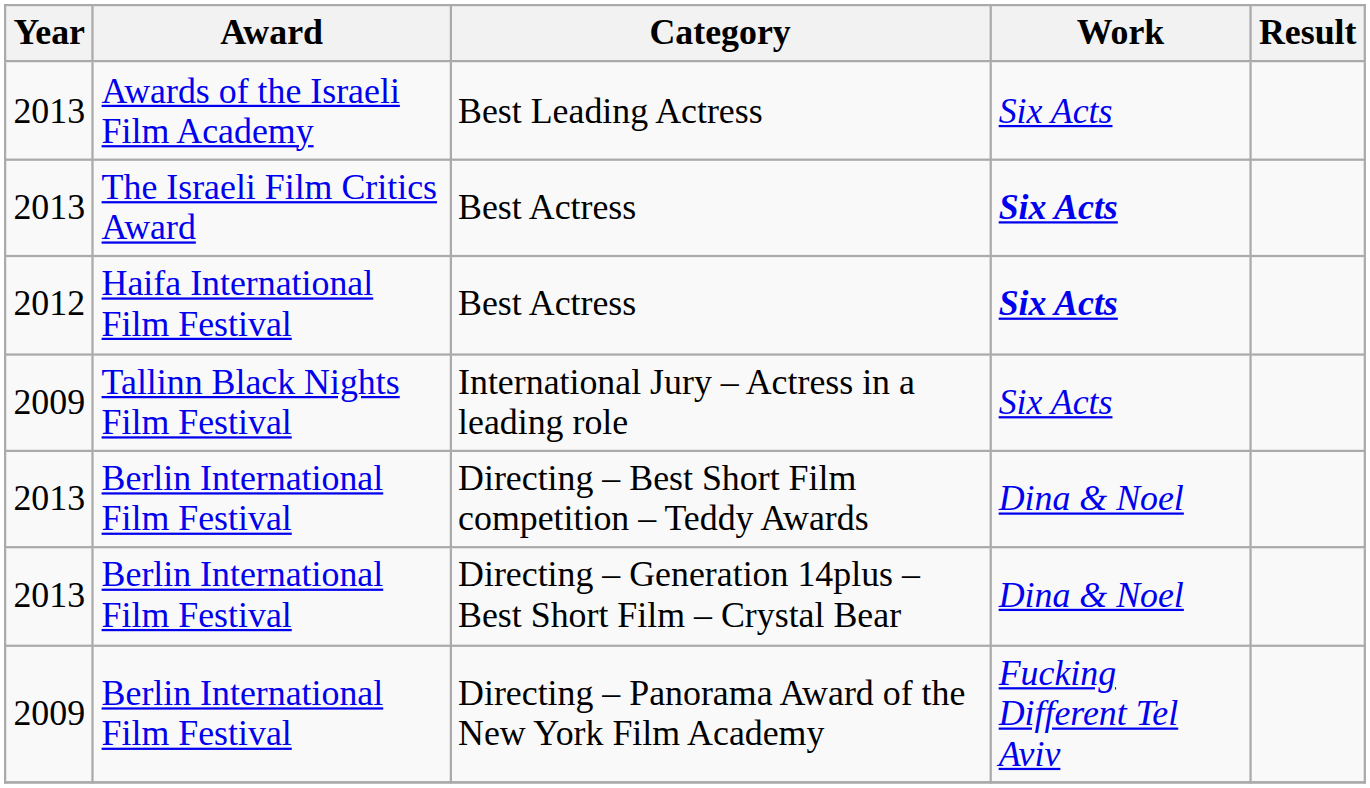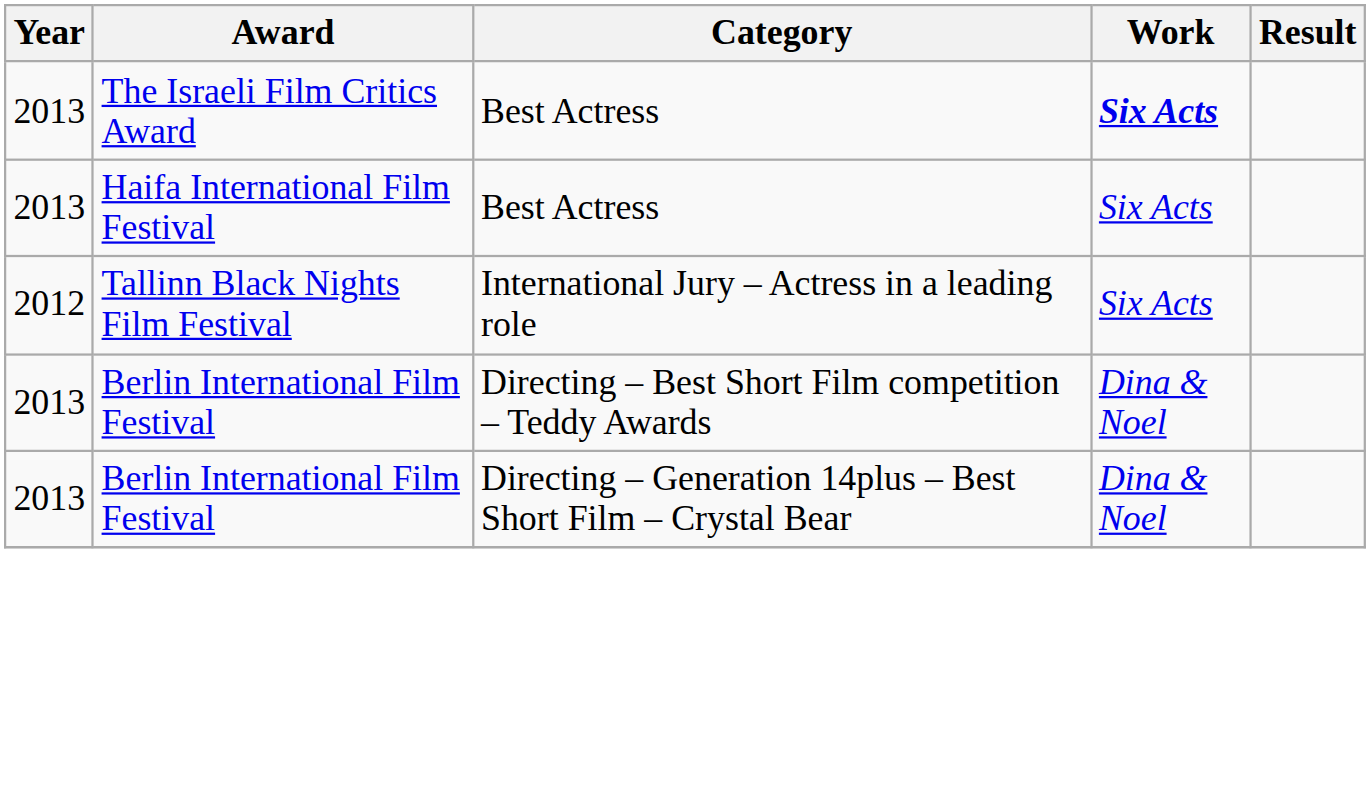- row: 2013 | Awards of the Israeli Film Academy | Best Leading Actress | Six Acts
Haifa International Film Festival / Best Actress | Year: 2012 -> 2013
Haifa International Film Festival / Best Actress | Work: bold -> normal
International Jury – Actress in a leading role | Year: 2009 -> 2012
- row: 2009 | Berlin International Film Festival | Directing – Panorama Award of the New York Film Academy | Fucking Different Tel Aviv
